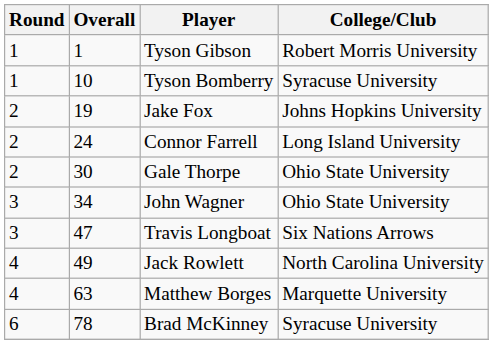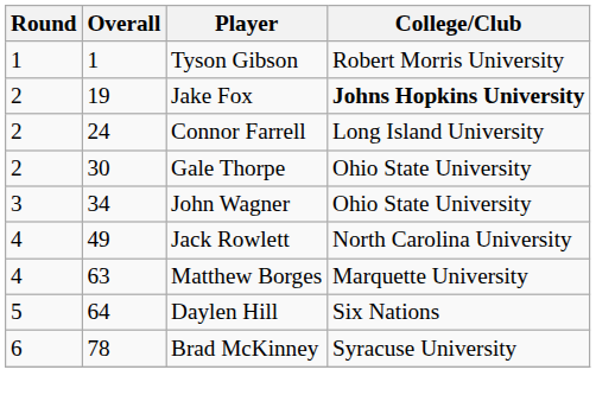- row: 1 | 10 | Tyson Bomberry | Syracuse University
Jake Fox | College/Club: normal -> bold
- row: 3 | 47 | Travis Longboat | Six Nations Arrows
+ row: 5 | 64 | Daylen Hill | Six Nations
